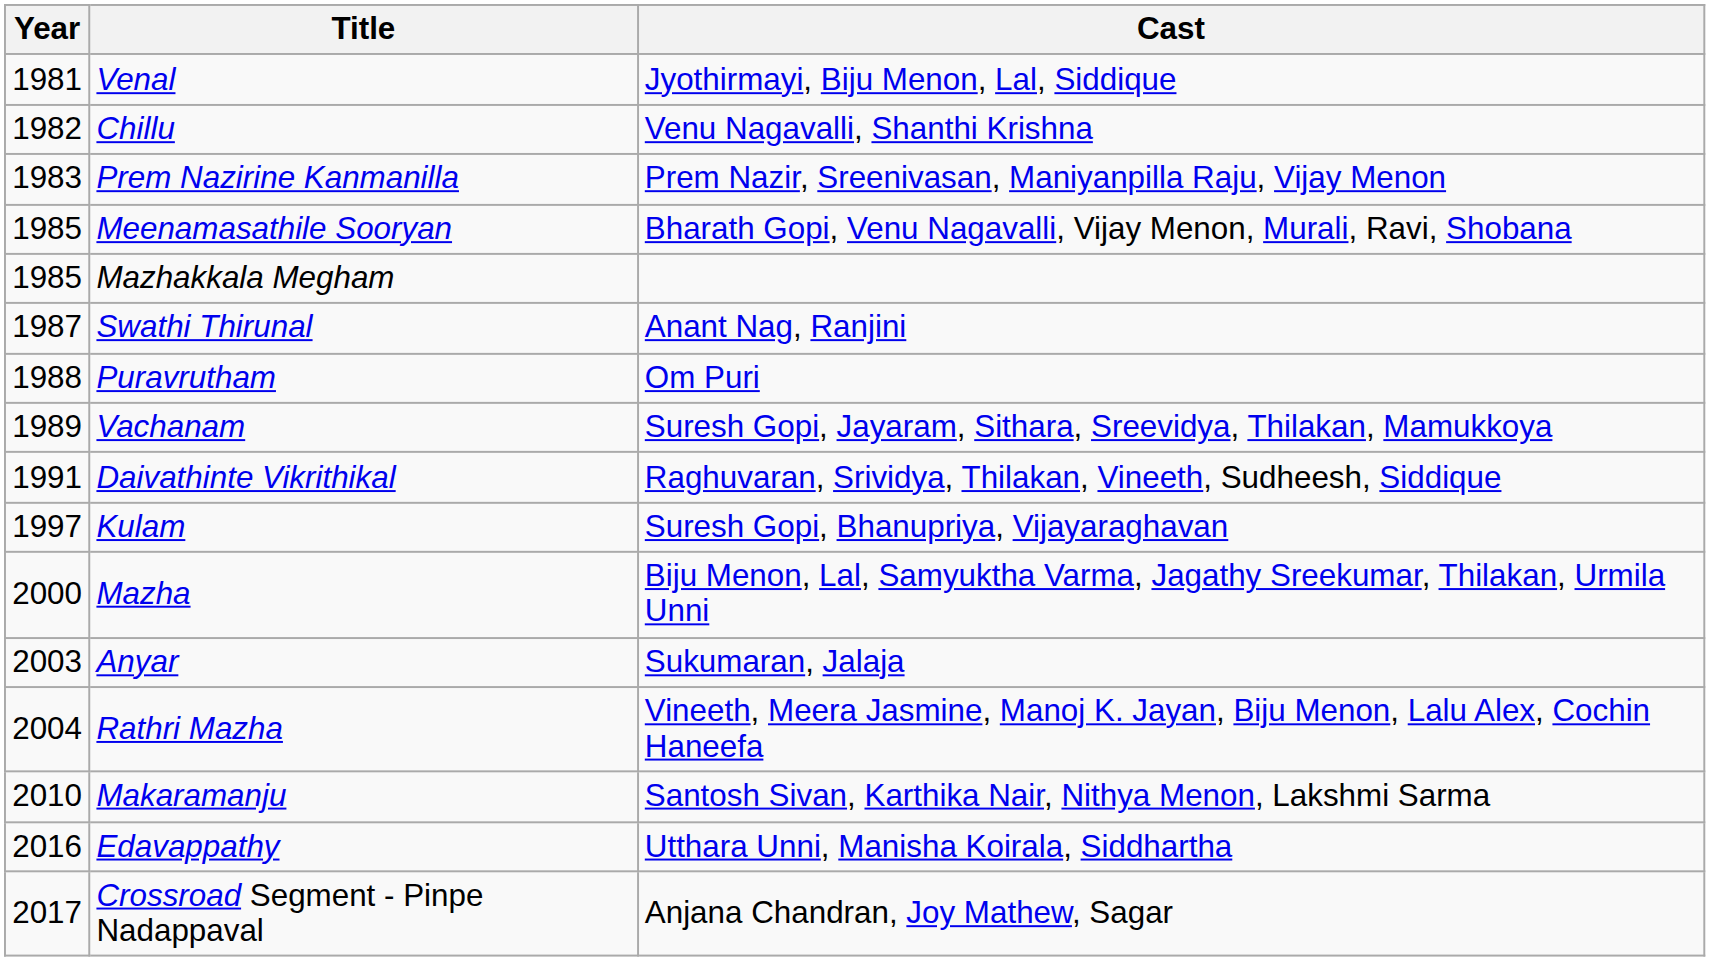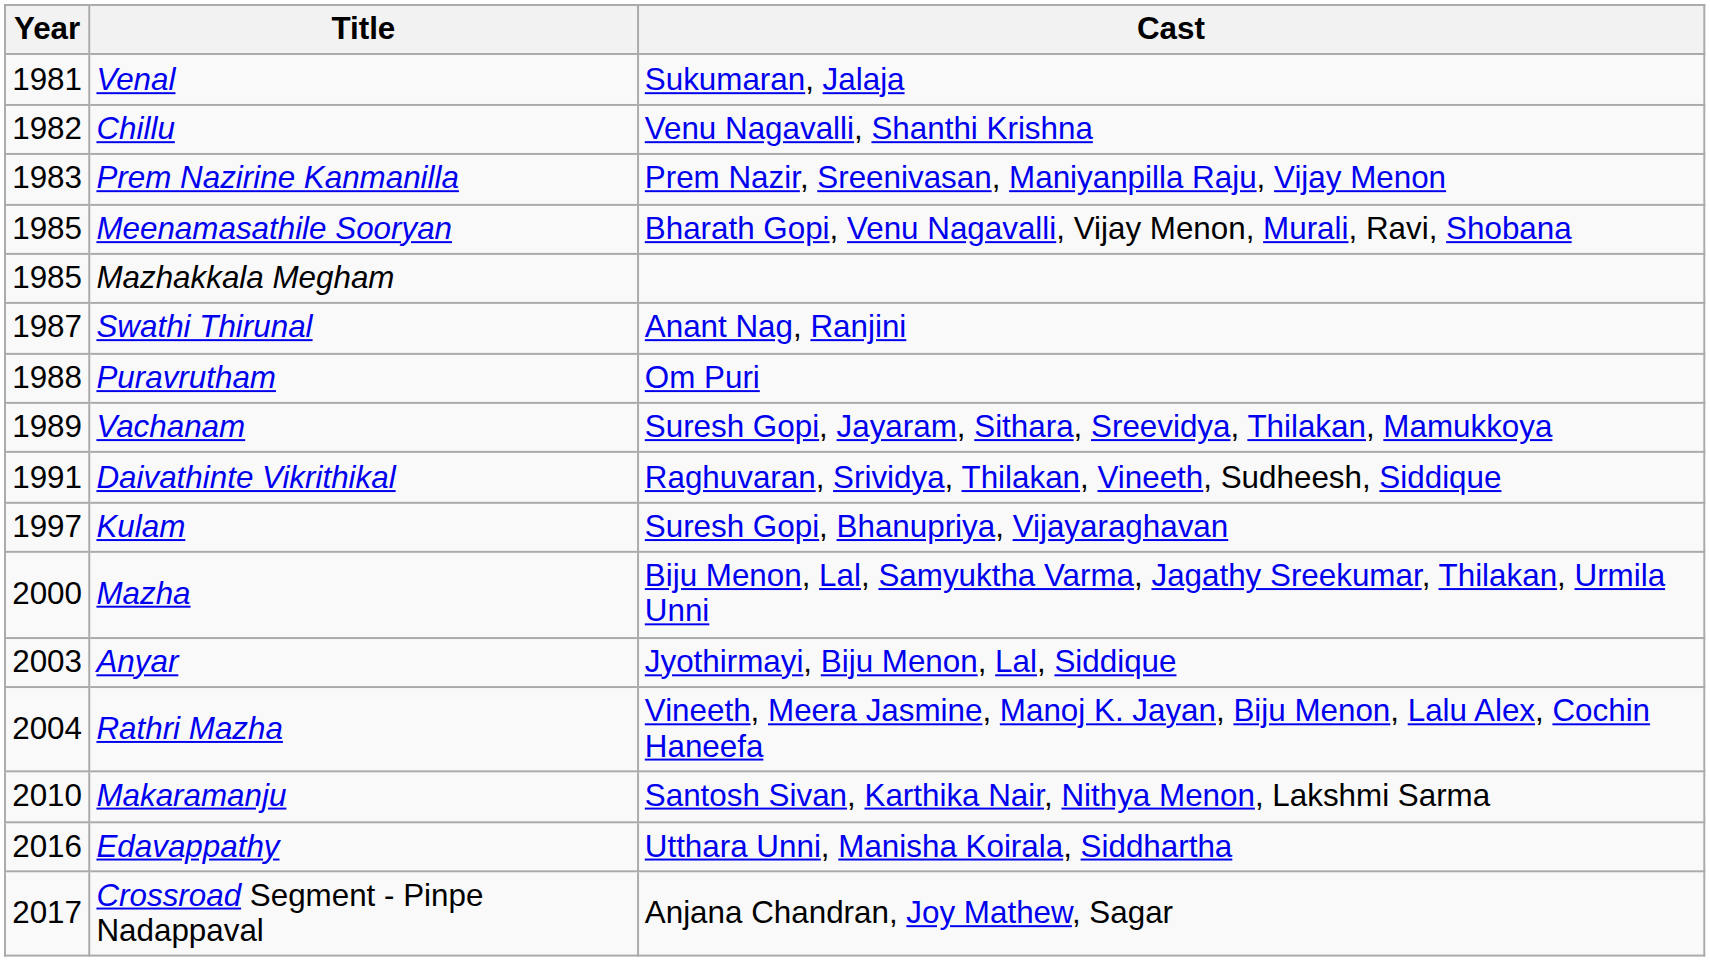Venal | Cast: Jyothirmayi, Biju Menon, Lal, Siddique -> Sukumaran, Jalaja
Anyar | Cast: Sukumaran, Jalaja -> Jyothirmayi, Biju Menon, Lal, Siddique
